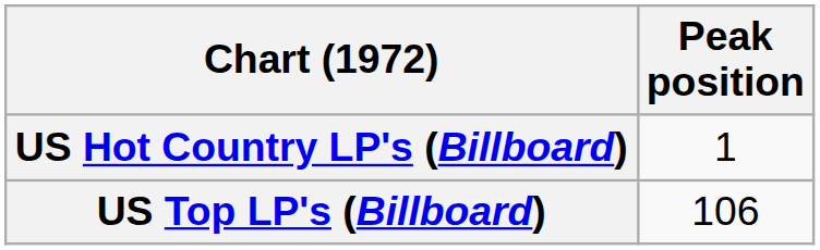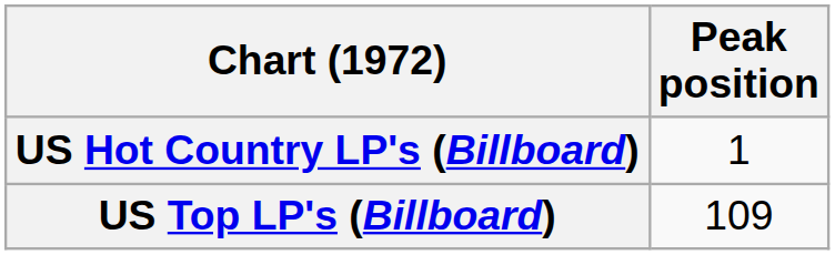US Top LP's (Billboard) | Peak position: 106 -> 109
